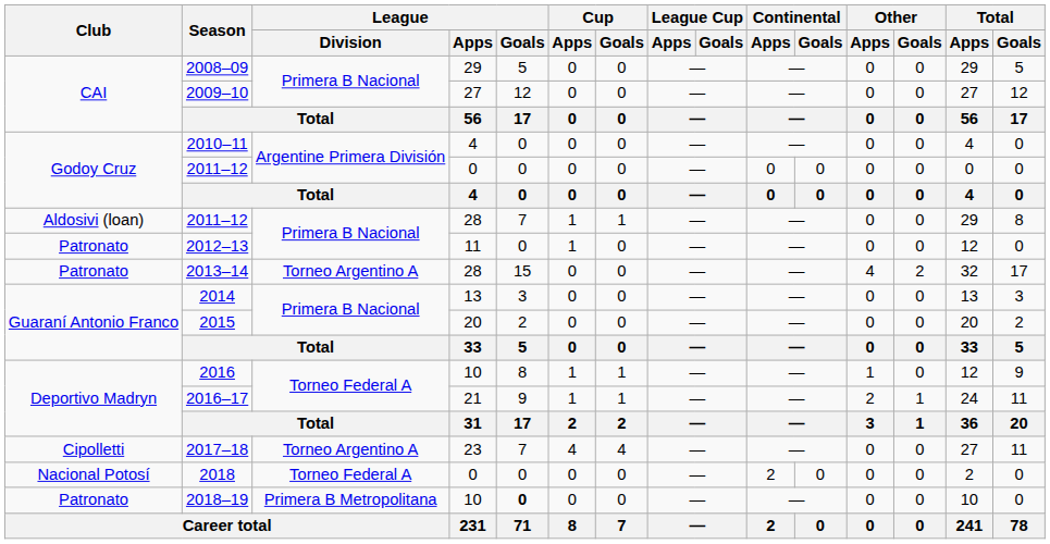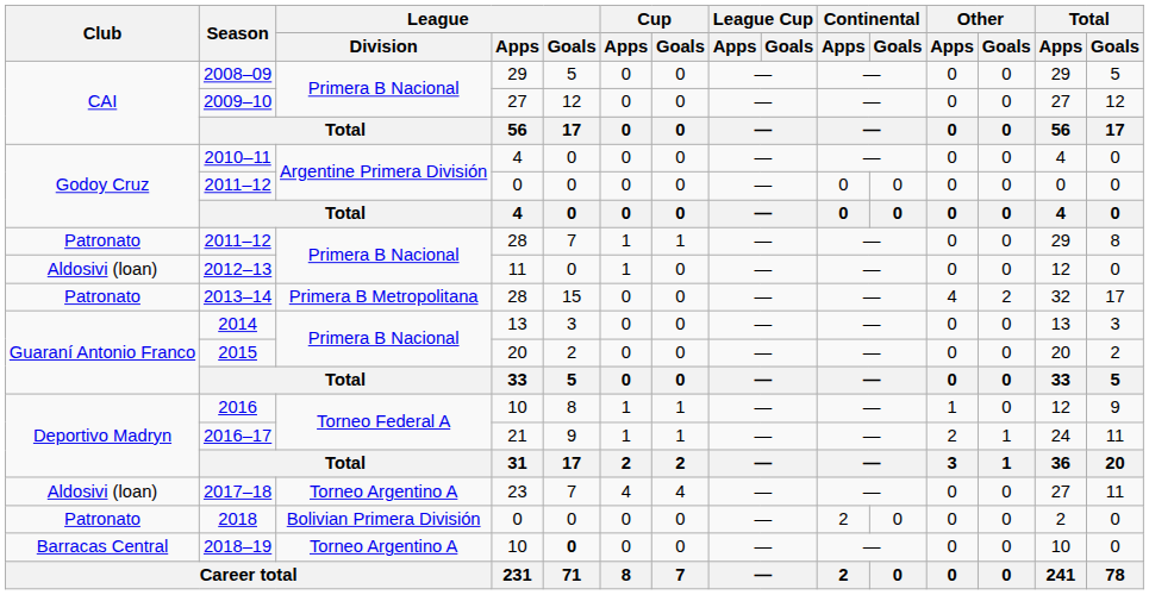2011–12 / 28 | Club: Aldosivi (loan) -> Patronato
2012–13 | Club: Patronato -> Aldosivi (loan)
2013–14 | League / Division: Torneo Argentino A -> Primera B Metropolitana
2017–18 | Club: Cipolletti -> Aldosivi (loan)
2018 | Club: Nacional Potosí -> Patronato
2018 | League / Division: Torneo Federal A -> Bolivian Primera División
2018–19 | Club: Patronato -> Barracas Central
2018–19 | League / Division: Primera B Metropolitana -> Torneo Argentino A
